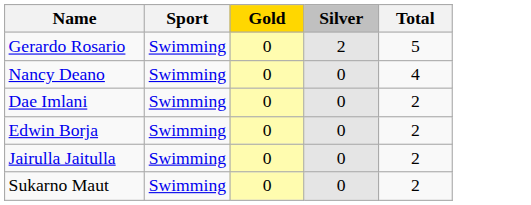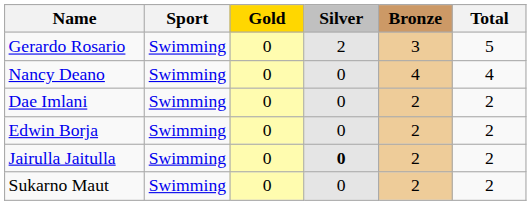+ column: Bronze | 3 | 4 | 2 | 2 | 2 | 2
Jairulla Jaitulla | Silver: normal -> bold
